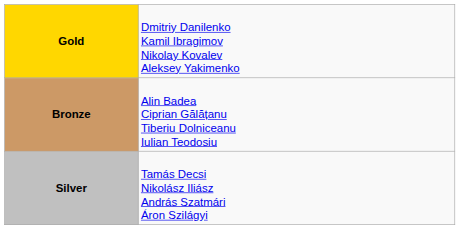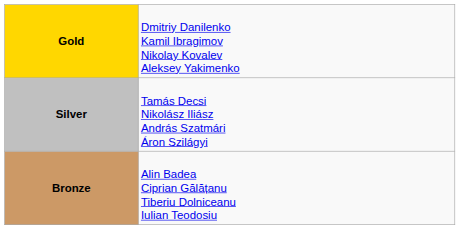rows swapped: Silver <-> Bronze
